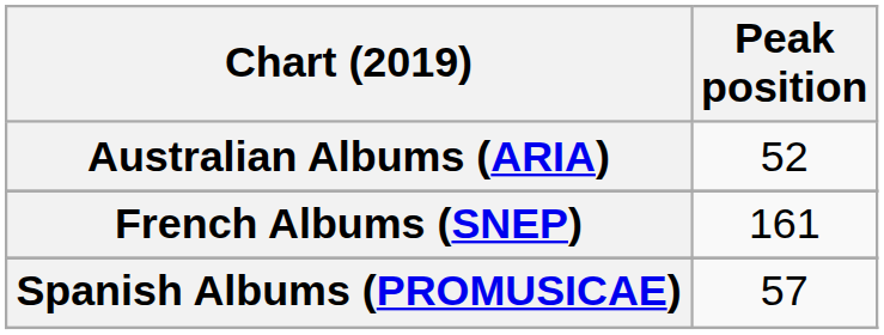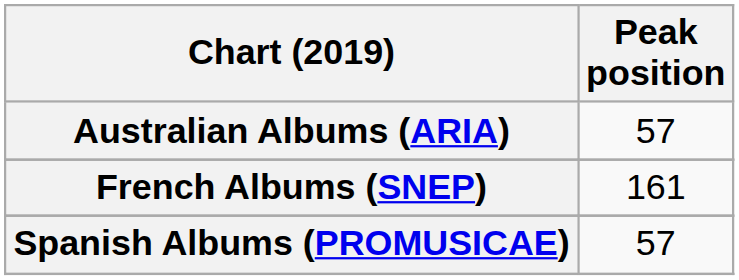Australian Albums (ARIA) | Peak position: 52 -> 57
